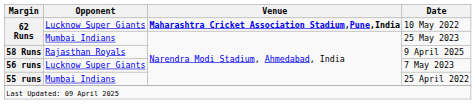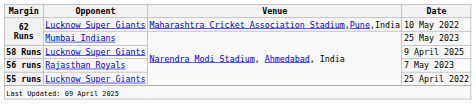10 May 2022 | Venue: bold -> normal
9 April 2025 | Opponent: Rajasthan Royals -> Lucknow Super Giants
7 May 2023 | Opponent: Lucknow Super Giants -> Rajasthan Royals
25 April 2022 | Opponent: Mumbai Indians -> Lucknow Super Giants
